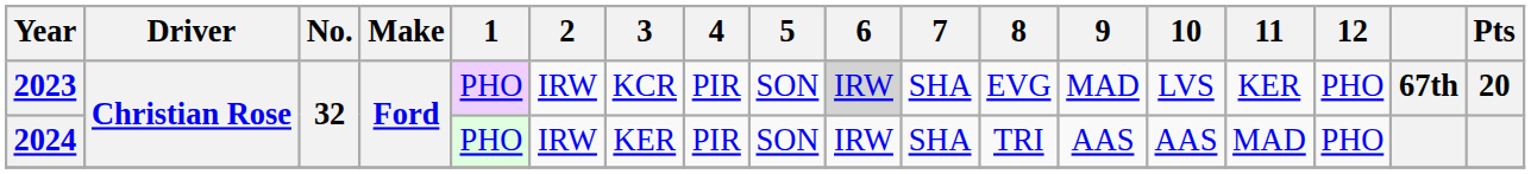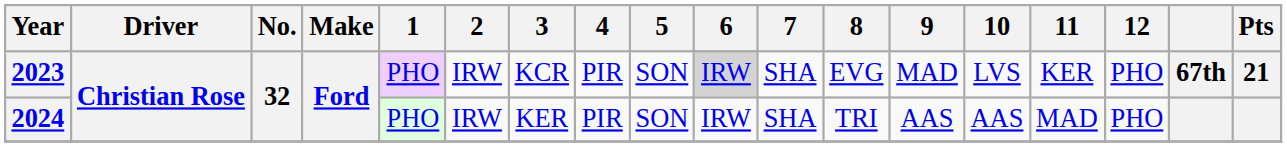2023 | Pts: 20 -> 21
